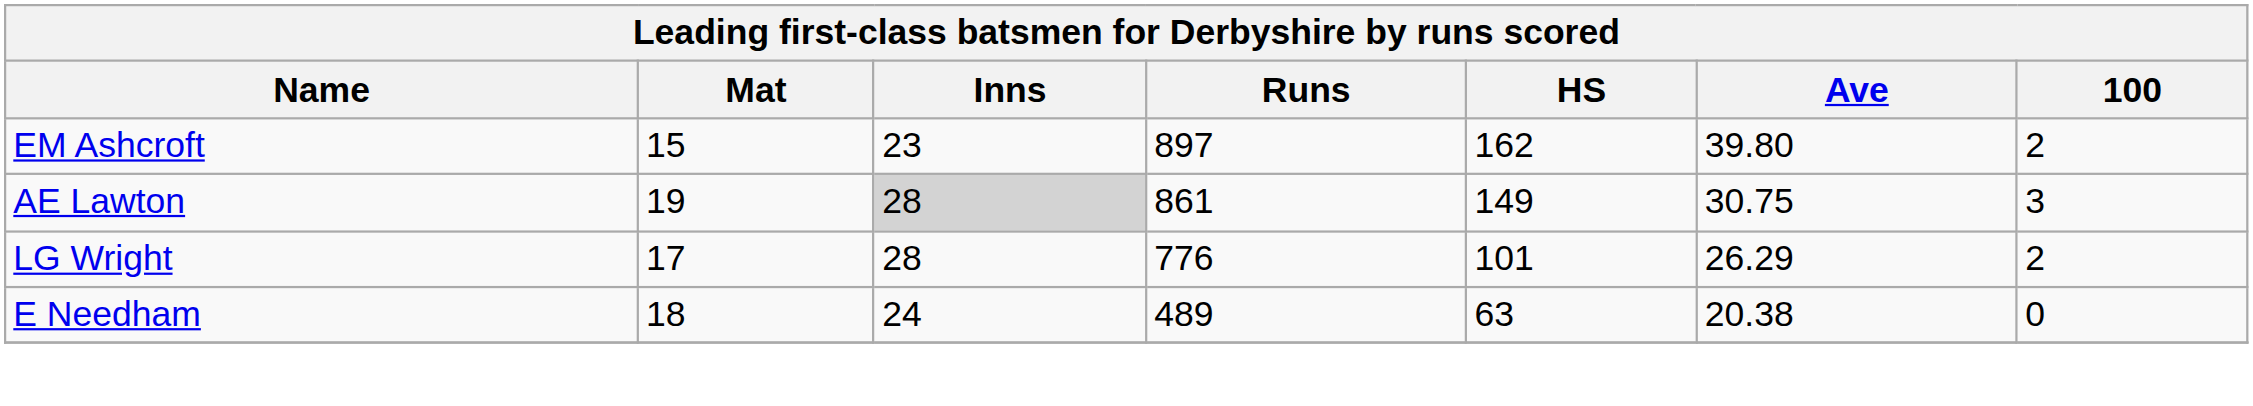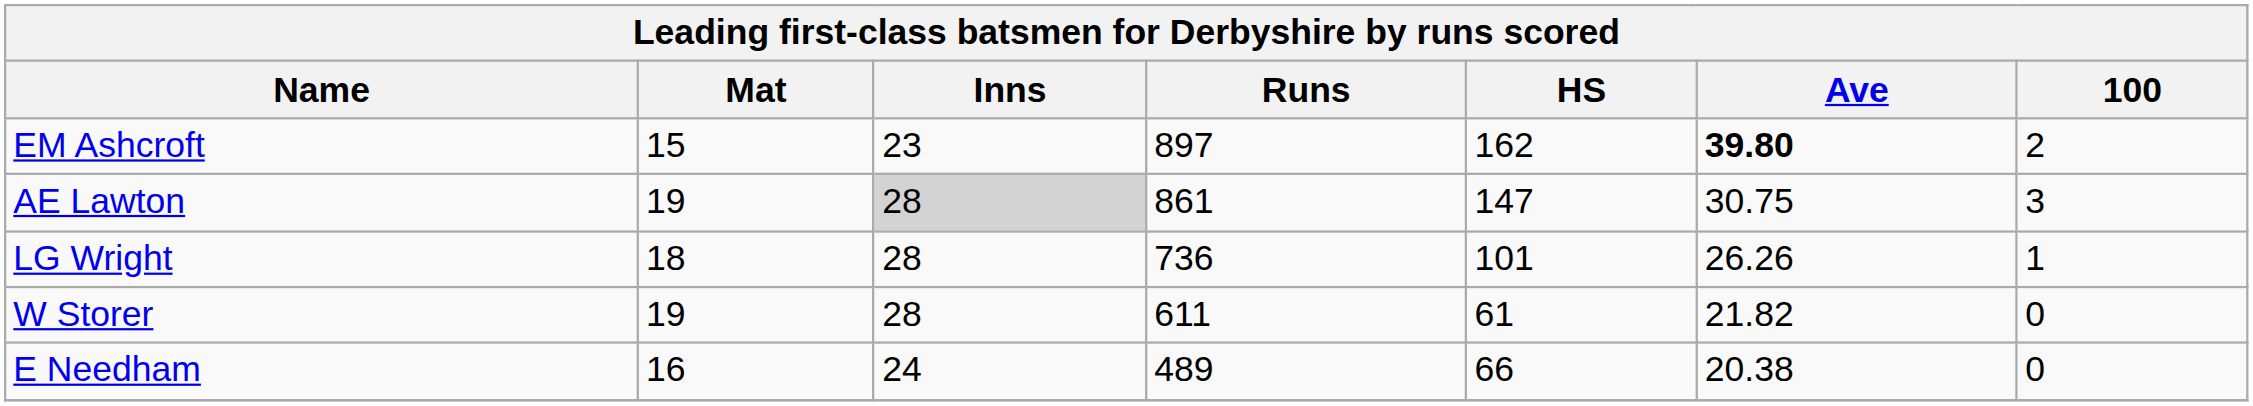EM Ashcroft | Ave: normal -> bold
AE Lawton | HS: 149 -> 147
LG Wright | Mat: 17 -> 18
LG Wright | Runs: 776 -> 736
LG Wright | Ave: 26.29 -> 26.26
LG Wright | 100: 2 -> 1
+ row: W Storer | 19 | 28 | 611 | 61 | 21.82 | 0
E Needham | Mat: 18 -> 16
E Needham | HS: 63 -> 66
